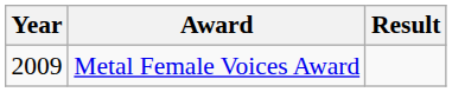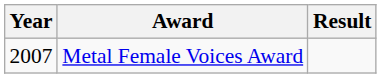Metal Female Voices Award | Year: 2009 -> 2007
